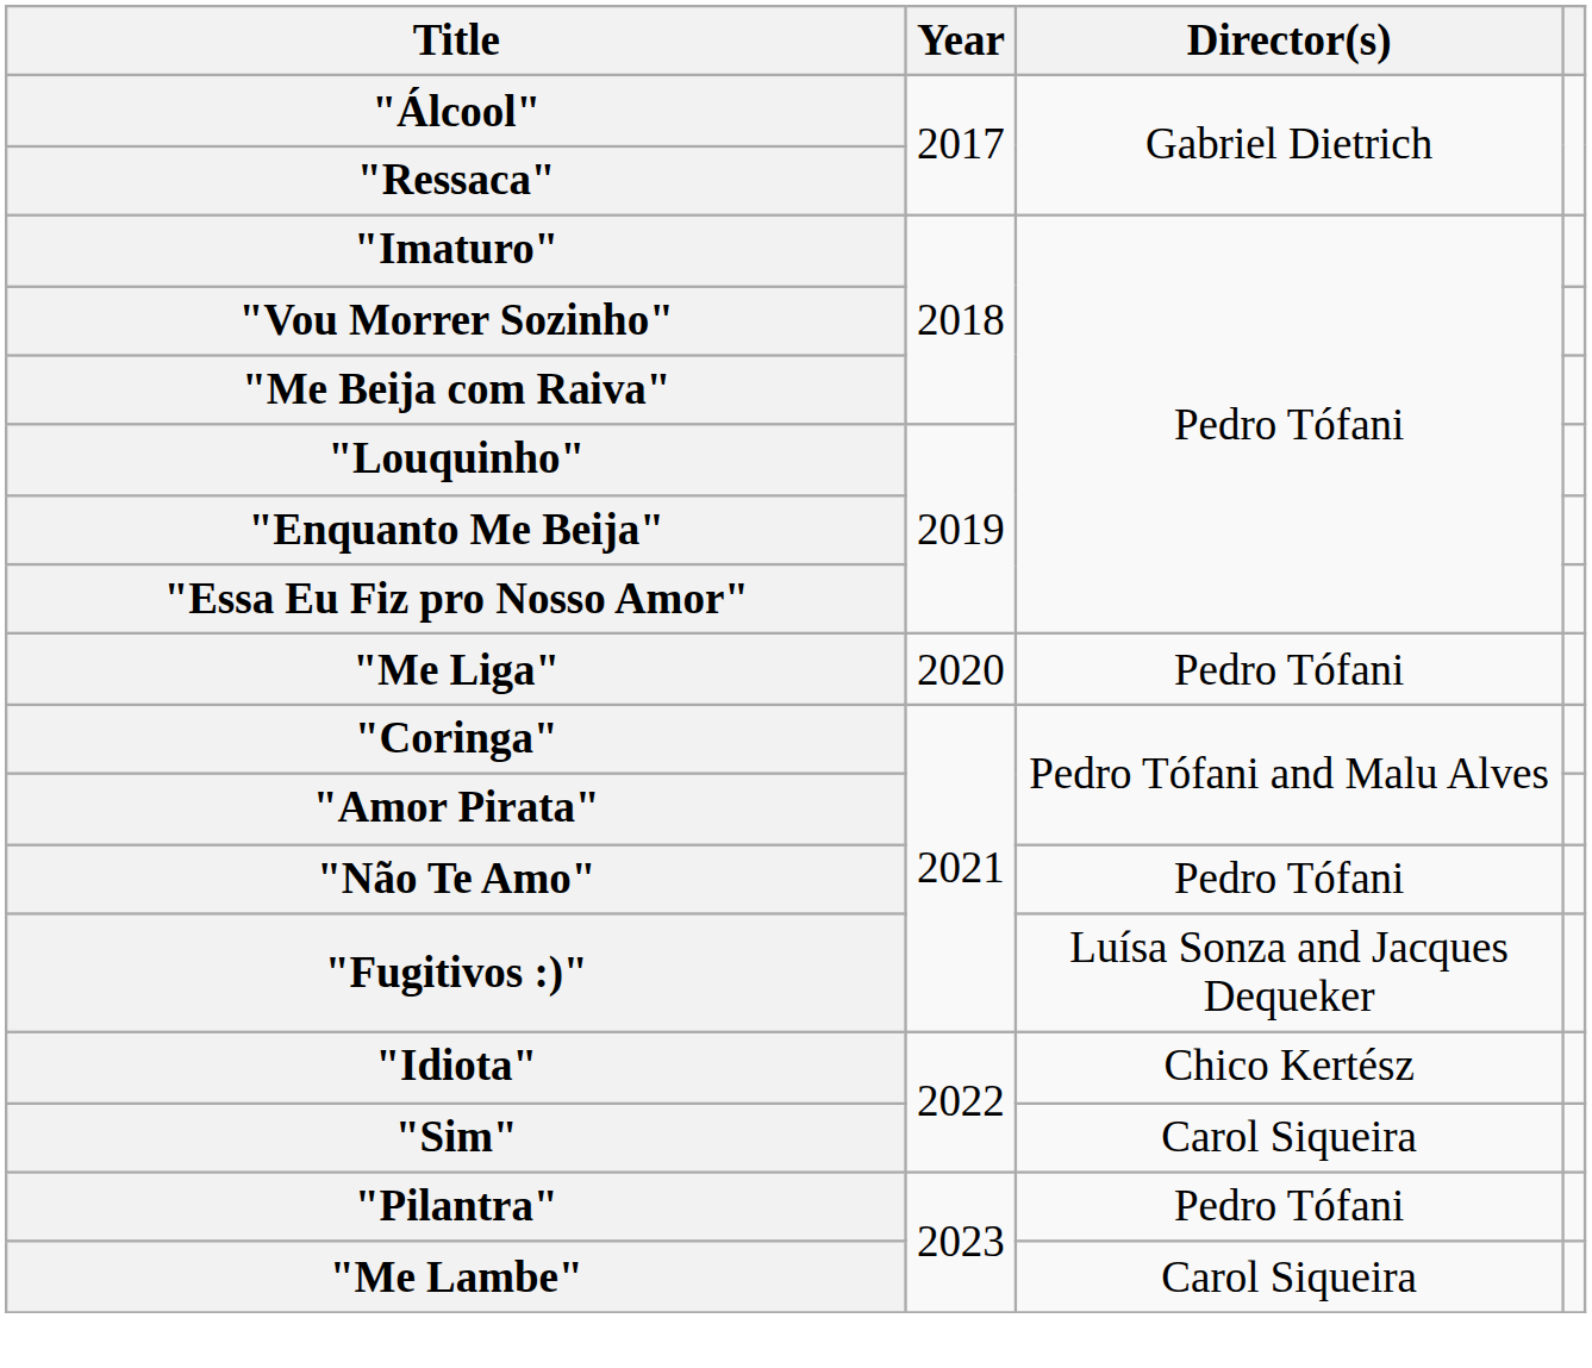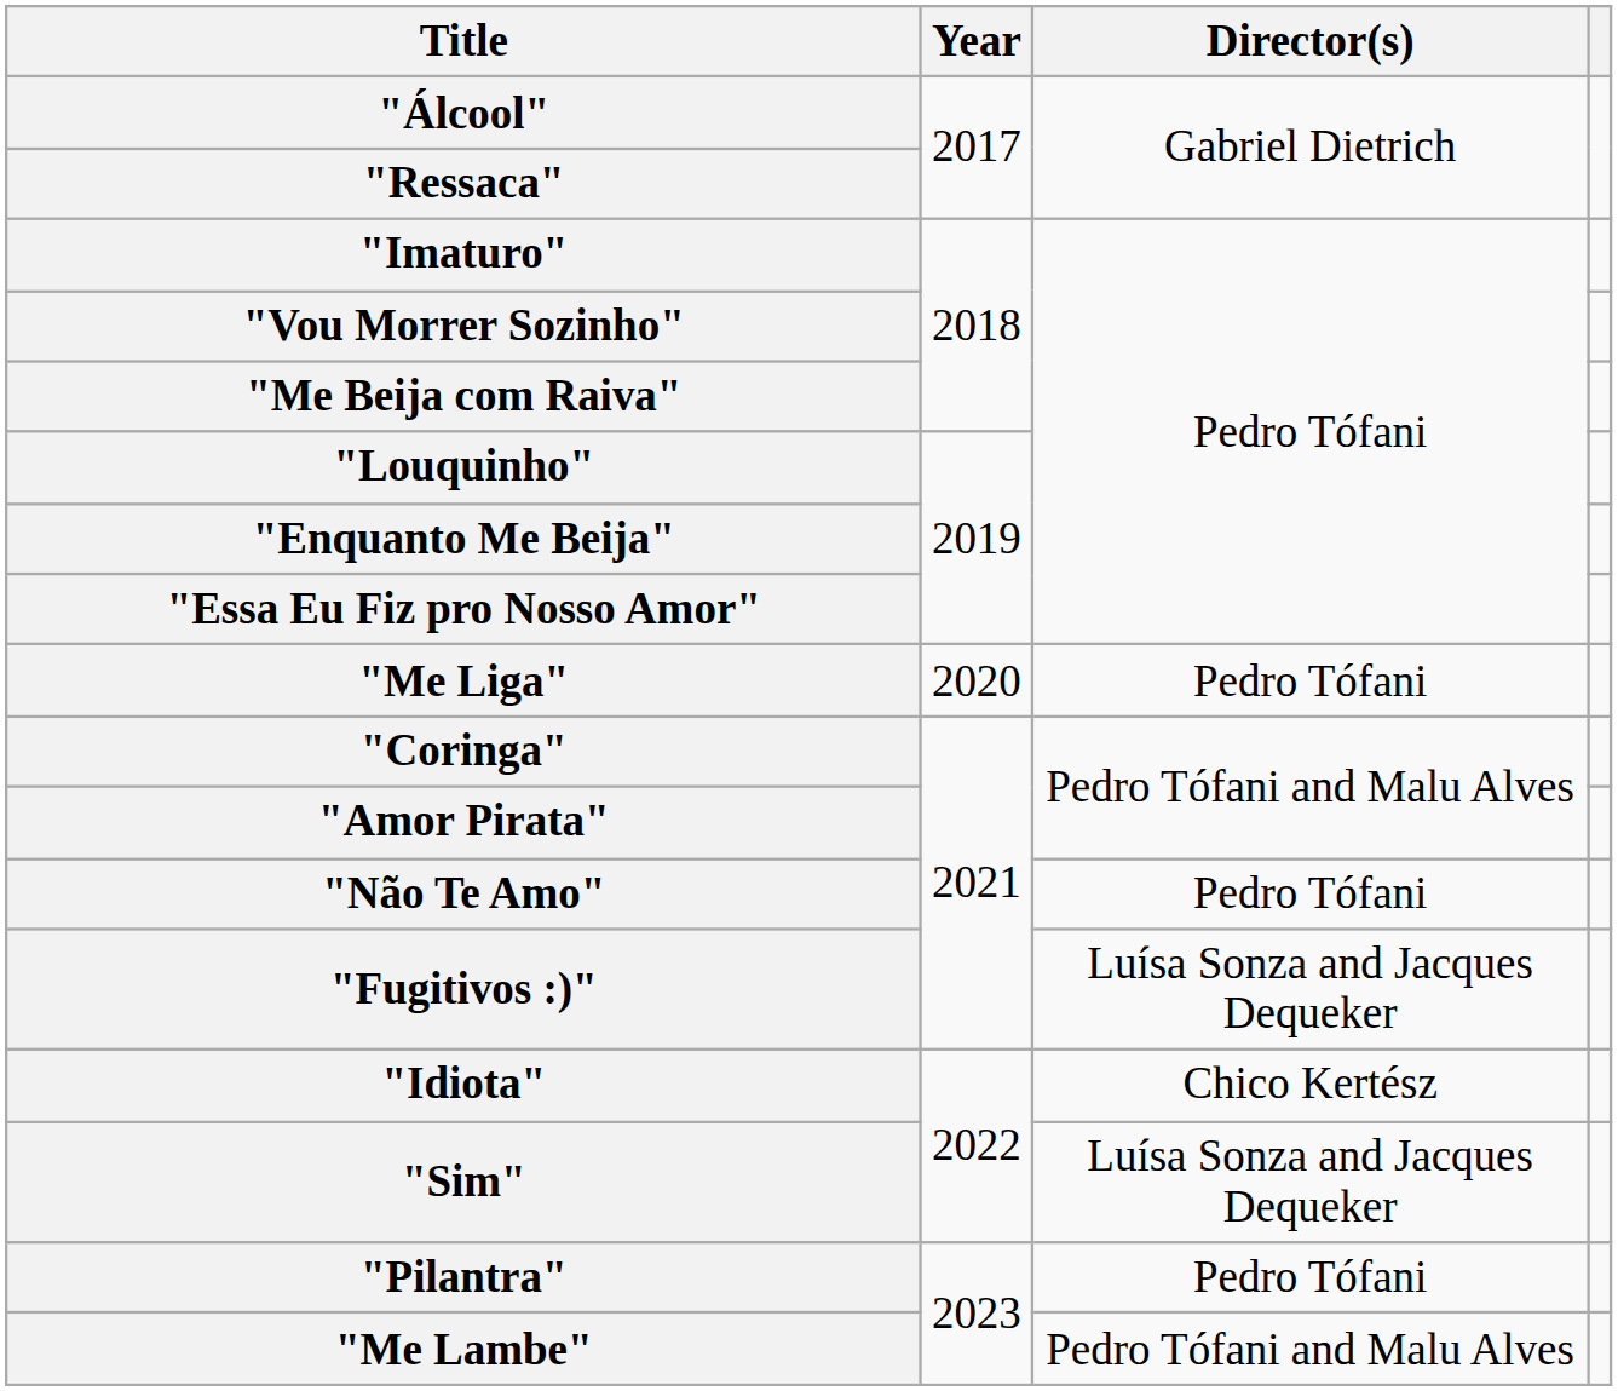"Sim" | Director(s): Carol Siqueira -> Luísa Sonza and Jacques Dequeker
"Me Lambe" | Director(s): Carol Siqueira -> Pedro Tófani and Malu Alves
